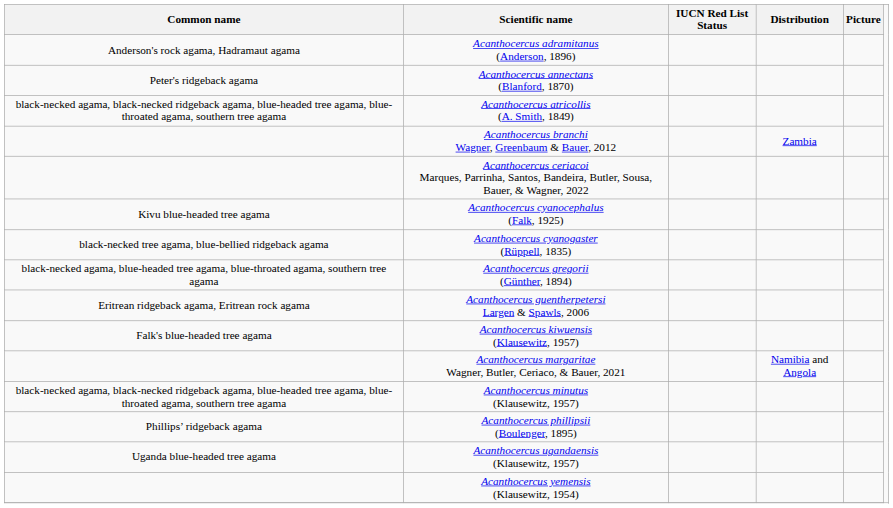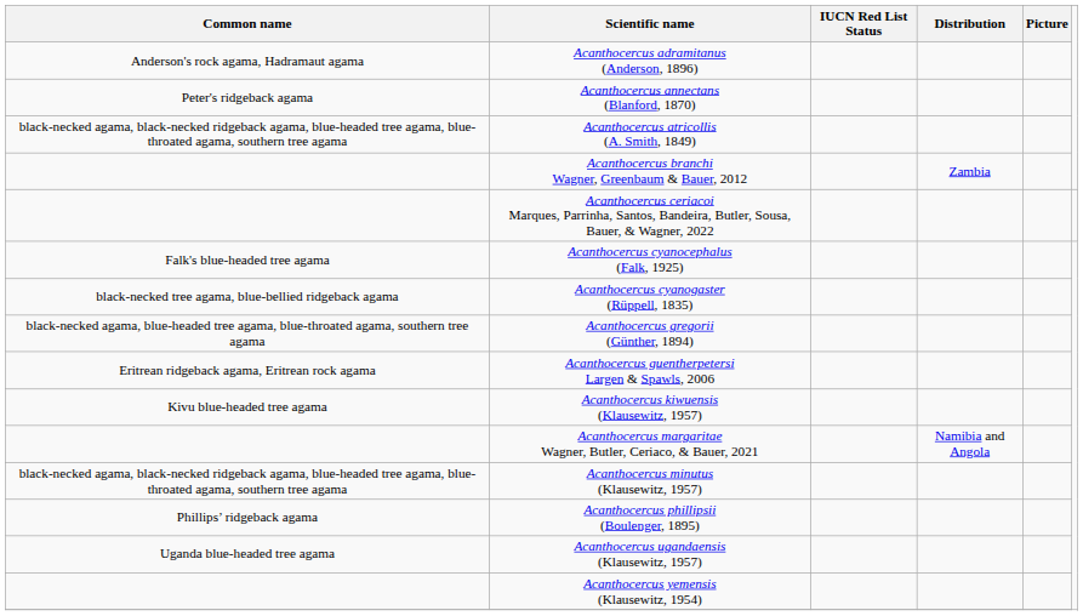Acanthocercus cyanocephalus (Falk, 1925) | Common name: Kivu blue-headed tree agama -> Falk's blue-headed tree agama
Acanthocercus kiwuensis (Klausewitz, 1957) | Common name: Falk's blue-headed tree agama -> Kivu blue-headed tree agama
